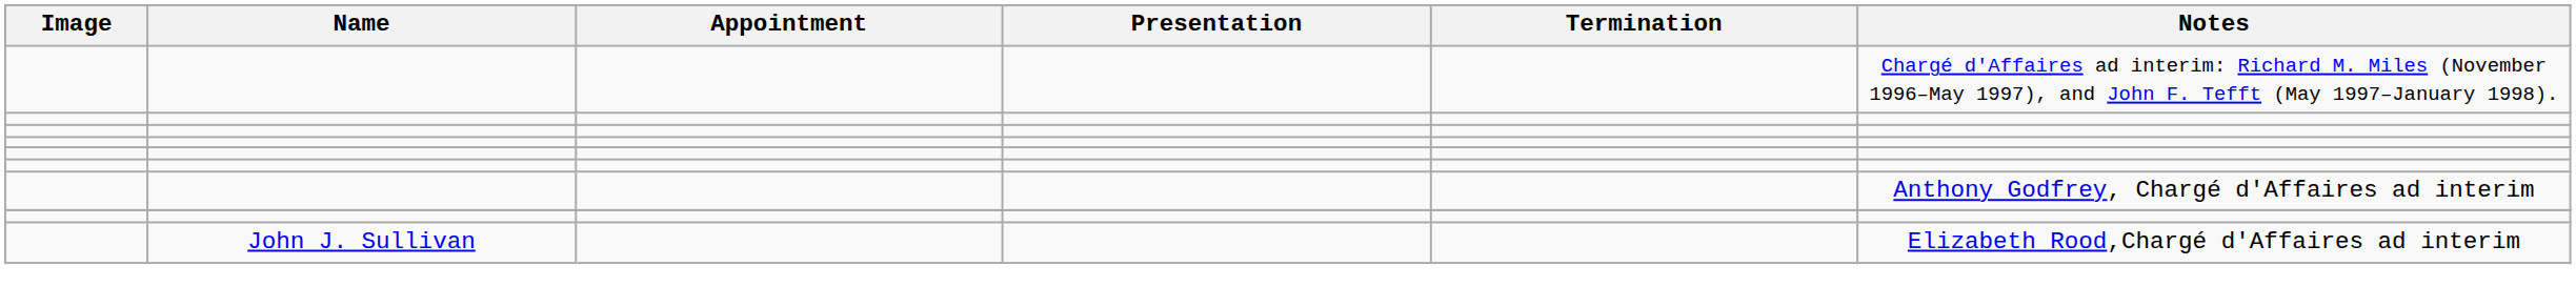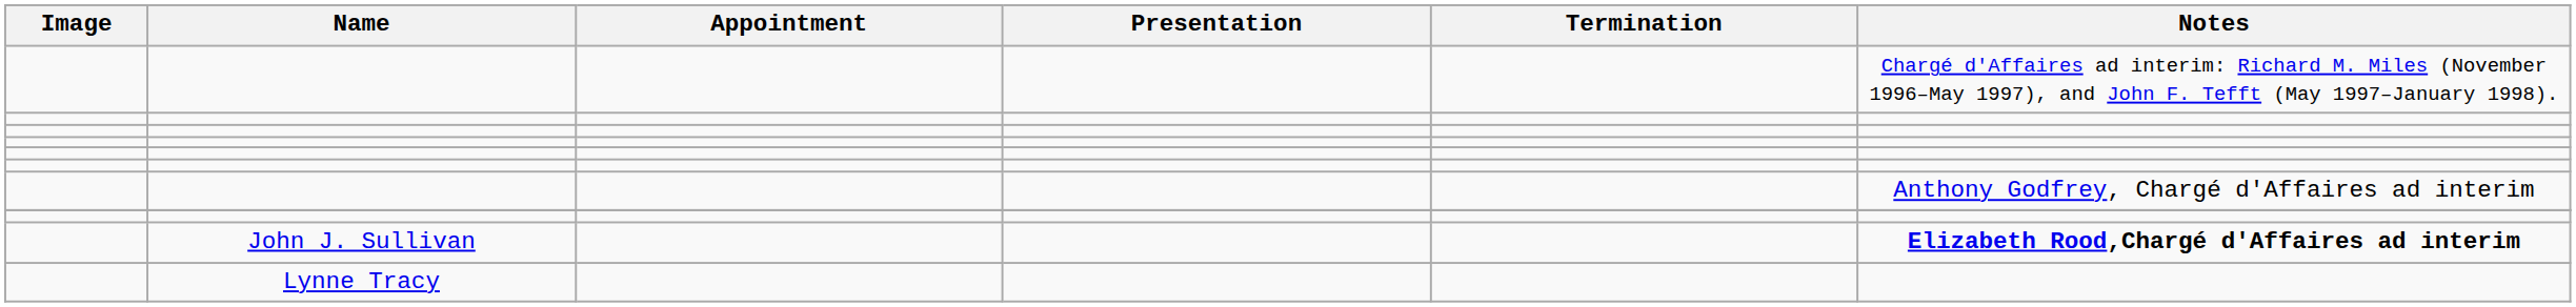John J. Sullivan | Notes: normal -> bold
+ row: Lynne Tracy
